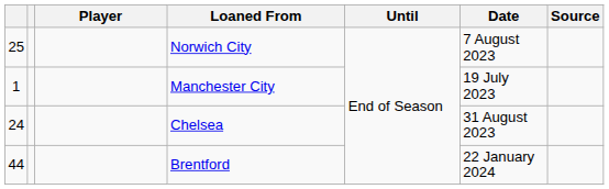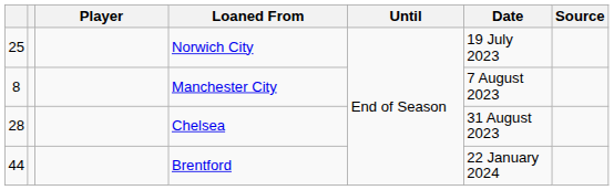Norwich City | Date: 7 August 2023 -> 19 July 2023
Manchester City | column 1: 1 -> 8
Manchester City | Date: 19 July 2023 -> 7 August 2023
Chelsea | column 1: 24 -> 28
